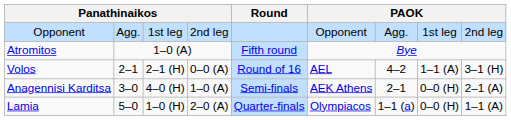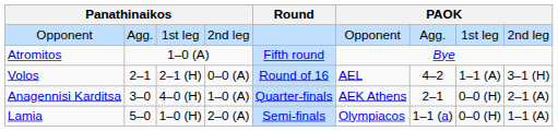Anagennisi Karditsa | Round: Semi-finals -> Quarter-finals
Lamia | Round: Quarter-finals -> Semi-finals
